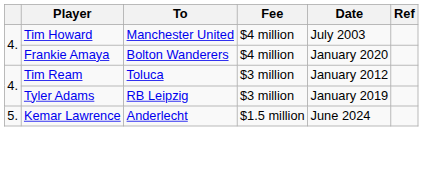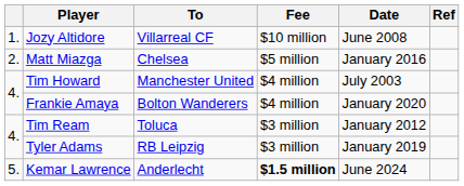+ row: 1. | Jozy Altidore | Villarreal CF | $10 million | June 2008
+ row: 2. | Matt Miazga | Chelsea | $5 million | January 2016
Kemar Lawrence | Fee: normal -> bold
